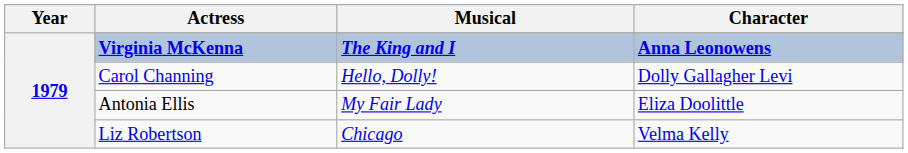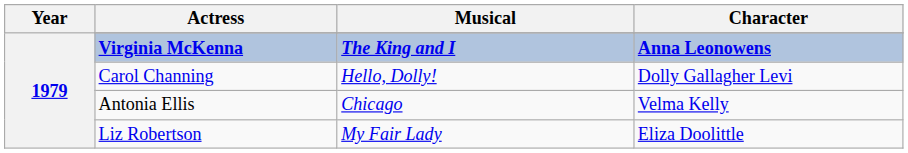Antonia Ellis | Musical: My Fair Lady -> Chicago
Antonia Ellis | Character: Eliza Doolittle -> Velma Kelly
Liz Robertson | Musical: Chicago -> My Fair Lady
Liz Robertson | Character: Velma Kelly -> Eliza Doolittle
